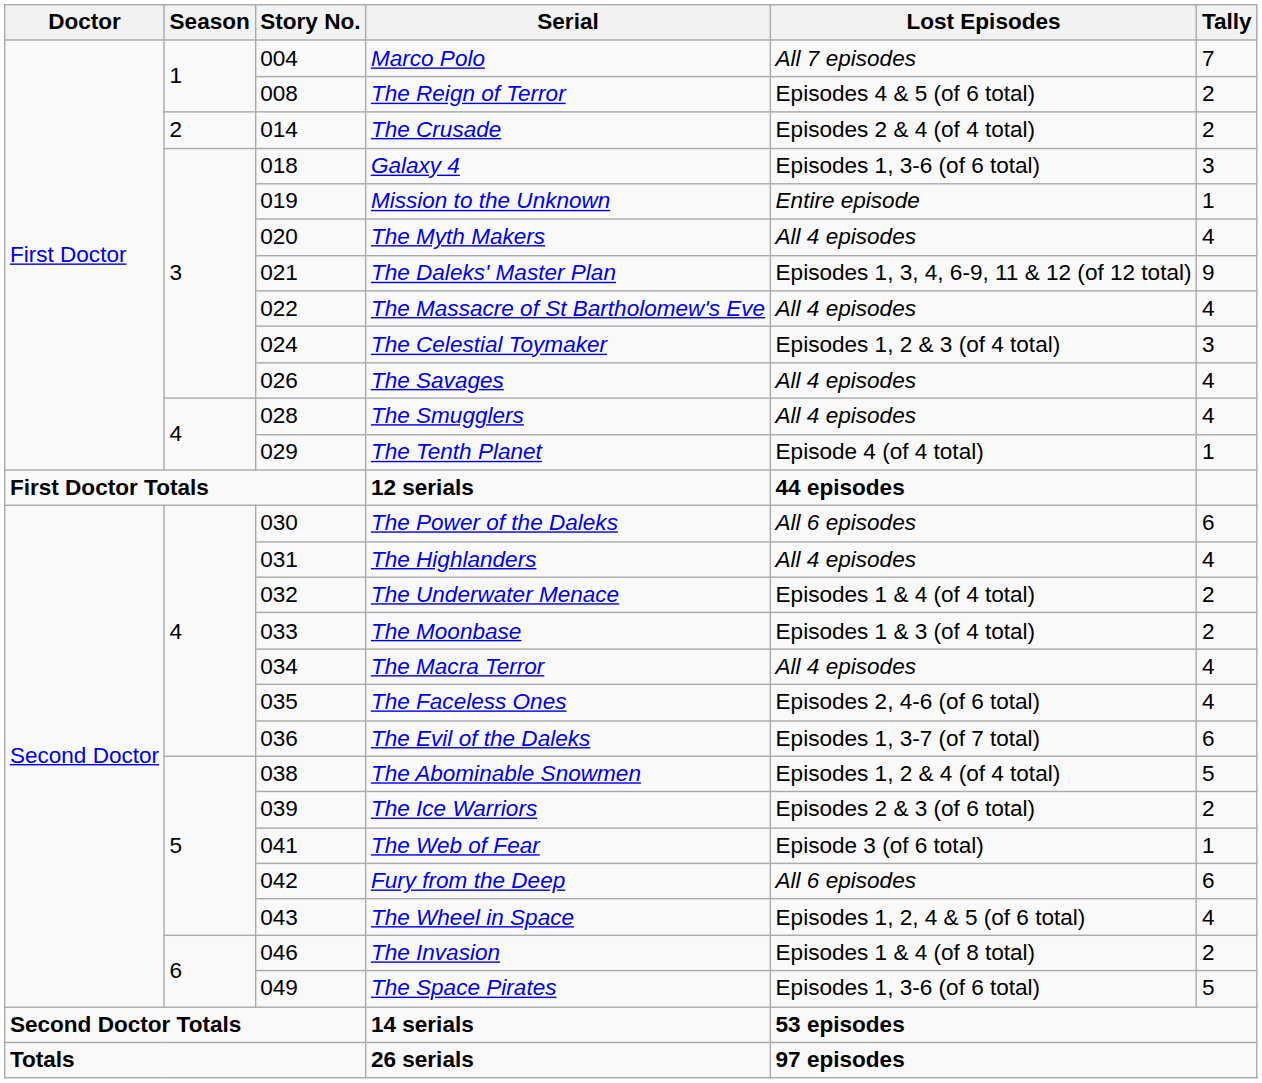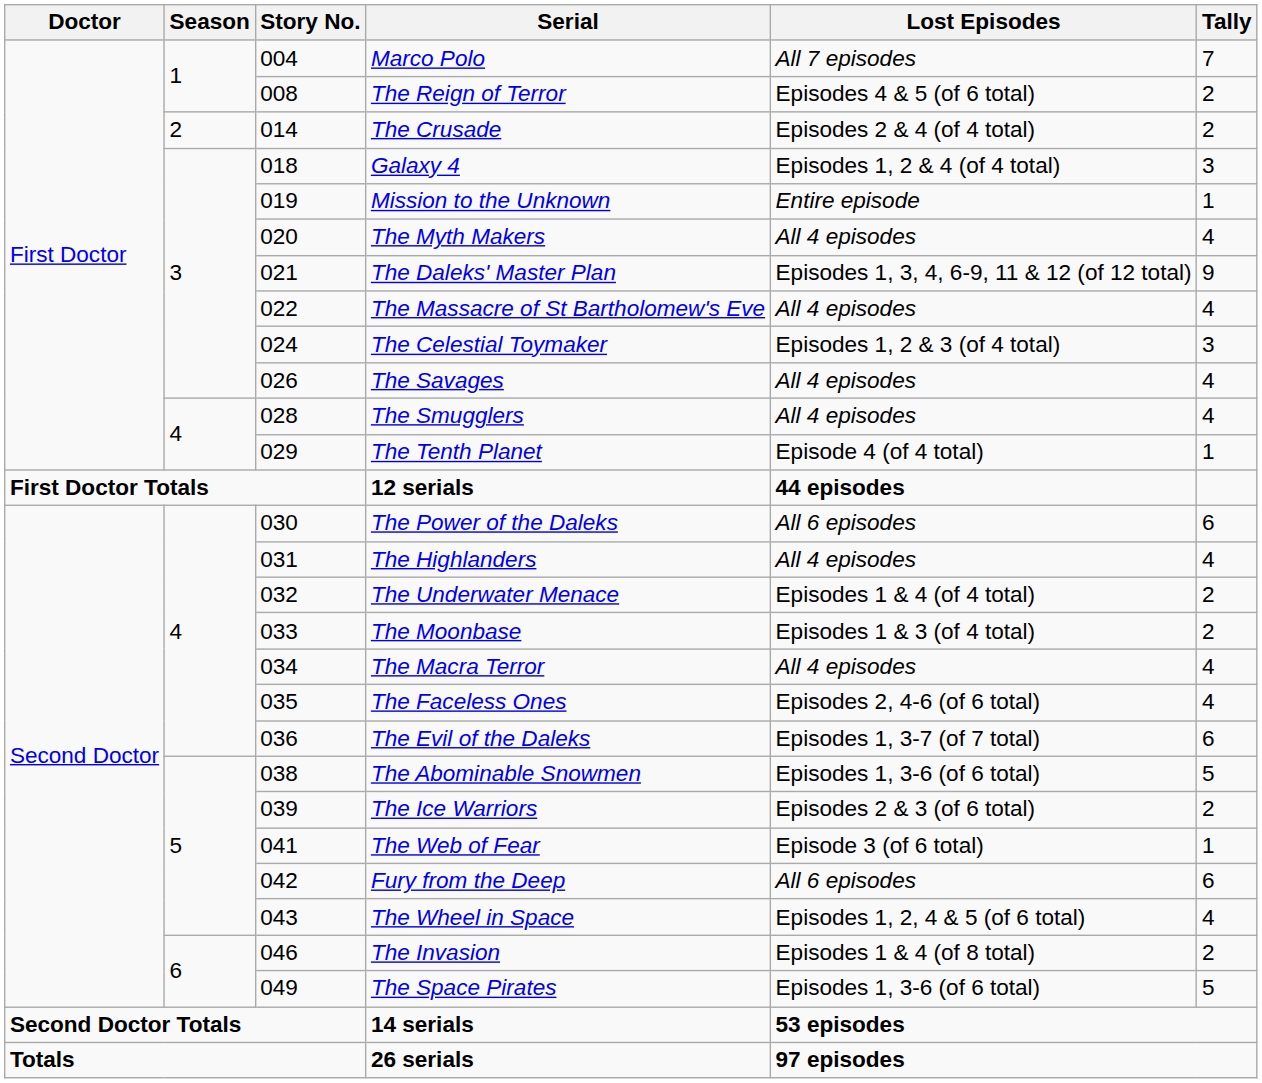Galaxy 4 | Lost Episodes: Episodes 1, 3-6 (of 6 total) -> Episodes 1, 2 & 4 (of 4 total)
The Abominable Snowmen | Lost Episodes: Episodes 1, 2 & 4 (of 4 total) -> Episodes 1, 3-6 (of 6 total)
